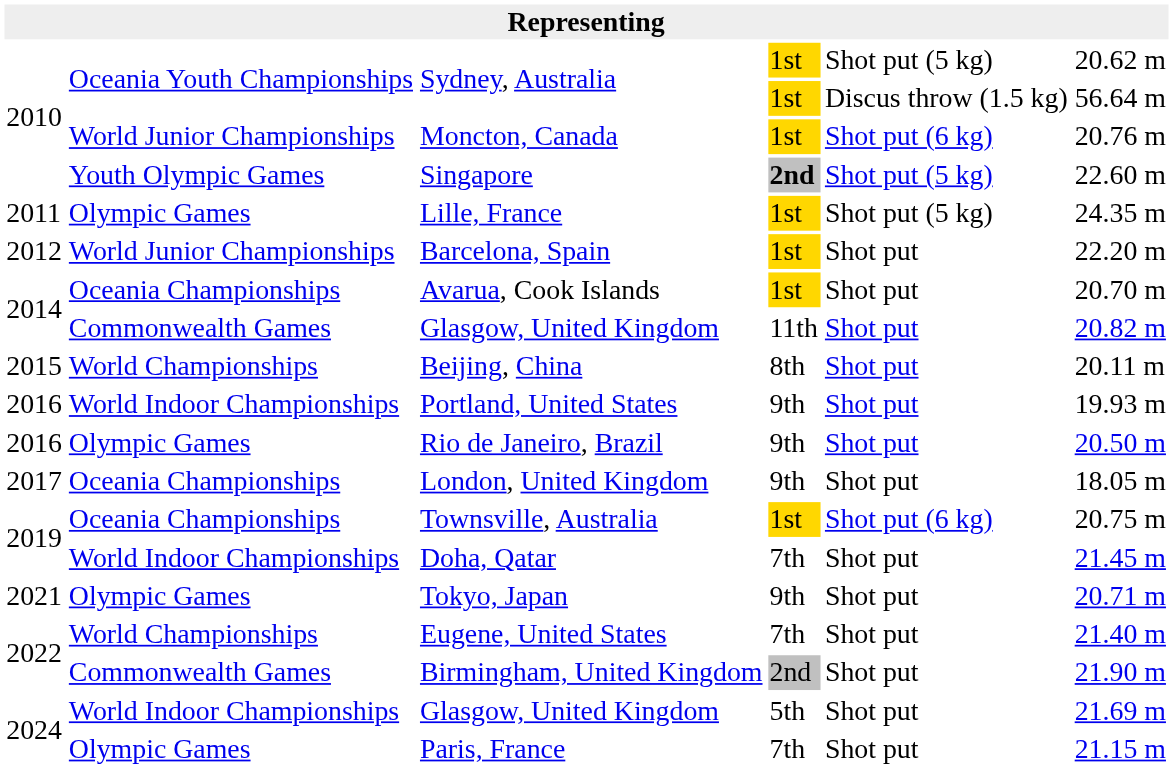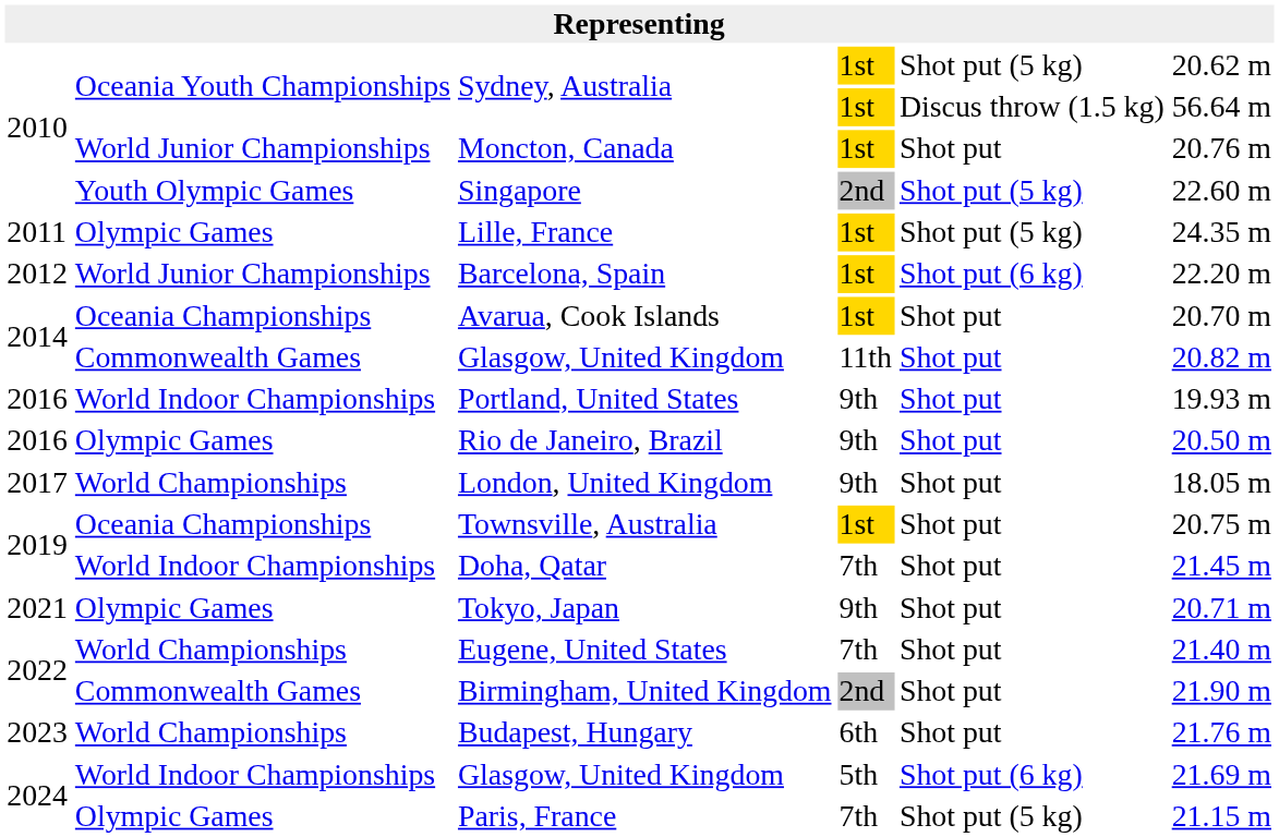Moncton, Canada | column 5: Shot put (6 kg) -> Shot put
Singapore | column 4: bold -> normal
Barcelona, Spain | column 5: Shot put -> Shot put (6 kg)
- row: 2015 | World Championships | Beijing, China | 8th | Shot put | 20.11 m
London, United Kingdom | column 2: Oceania Championships -> World Championships
Townsville, Australia | column 5: Shot put (6 kg) -> Shot put
+ row: 2023 | World Championships | Budapest, Hungary | 6th | Shot put | 21.76 m
2024 / Glasgow, United Kingdom | column 5: Shot put -> Shot put (6 kg)
Paris, France | column 5: Shot put -> Shot put (5 kg)
